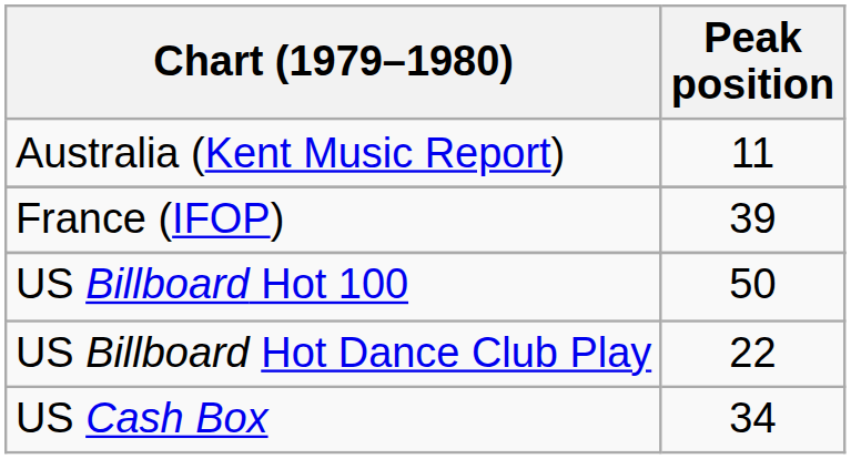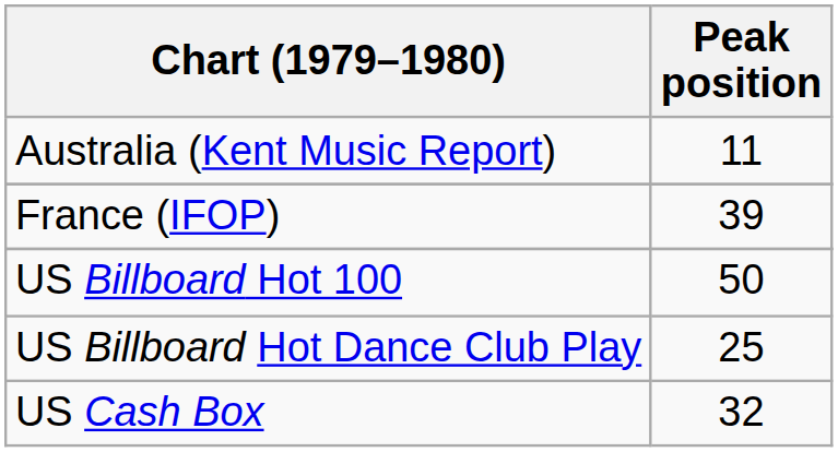US Billboard Hot Dance Club Play | Peak position: 22 -> 25
US Cash Box | Peak position: 34 -> 32
